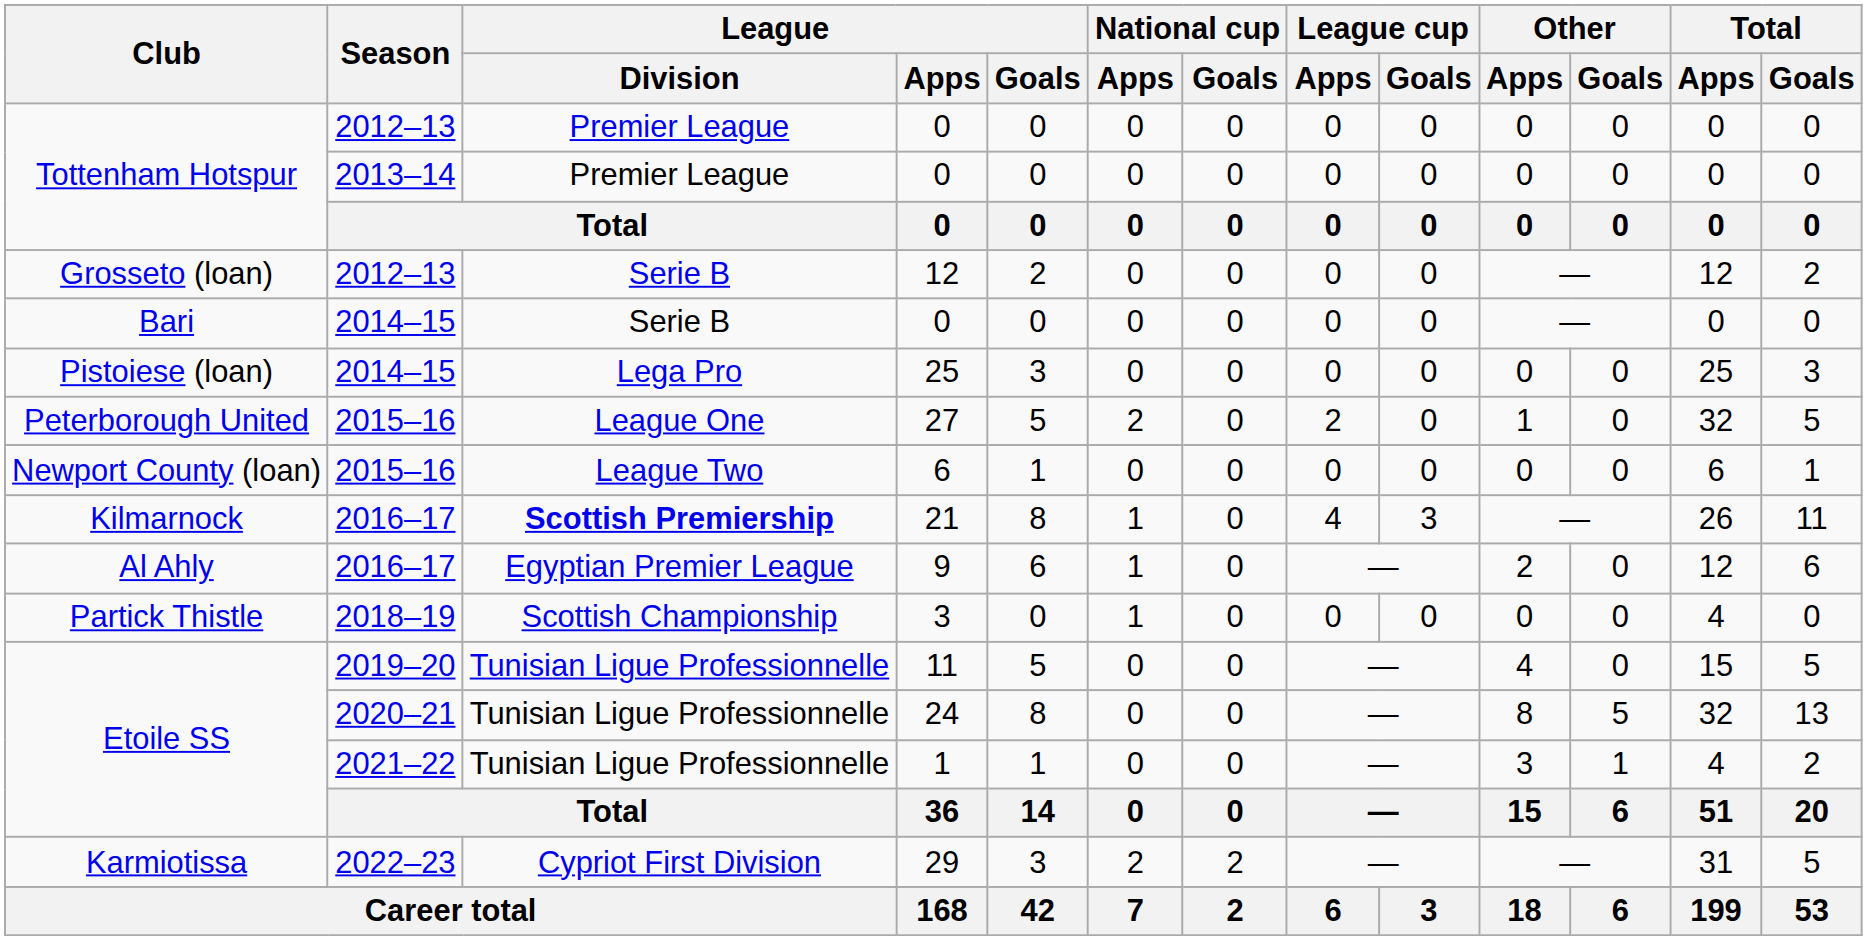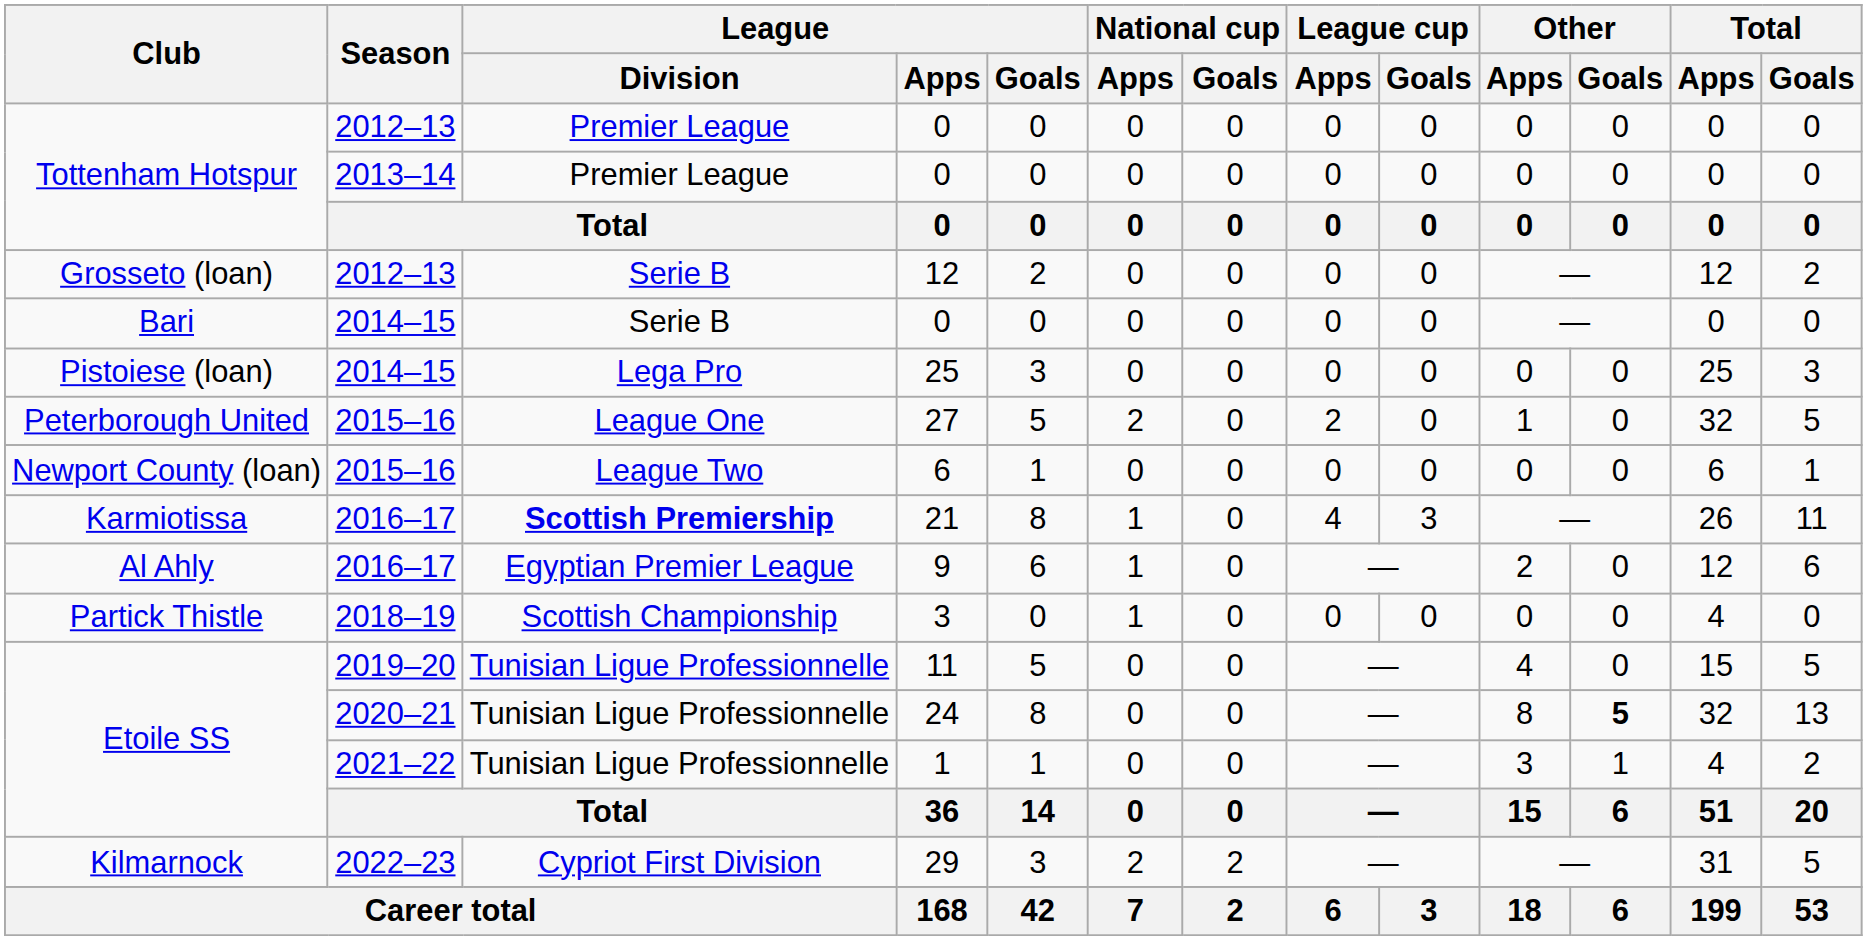21 | Club: Kilmarnock -> Karmiotissa
24 | Other / Goals: normal -> bold
29 | Club: Karmiotissa -> Kilmarnock
